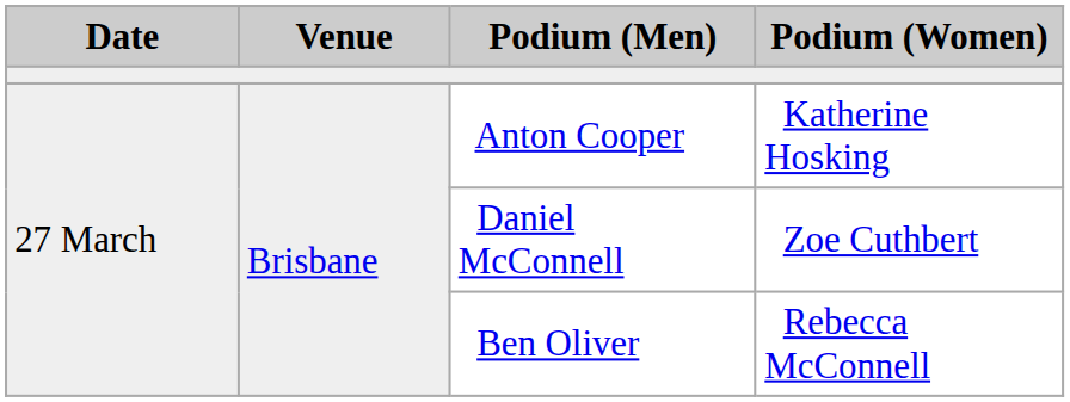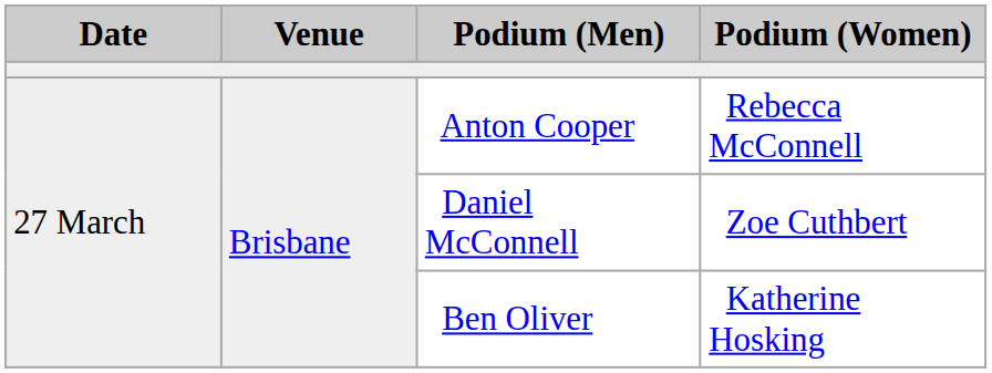Anton Cooper | Podium (Women): Katherine Hosking -> Rebecca McConnell
Ben Oliver | Podium (Women): Rebecca McConnell -> Katherine Hosking
